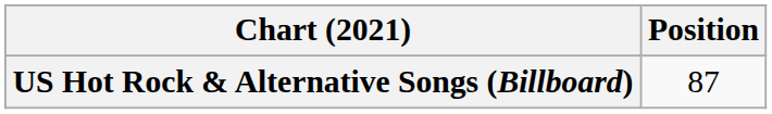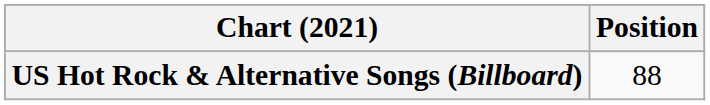US Hot Rock & Alternative Songs (Billboard) | Position: 87 -> 88
